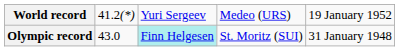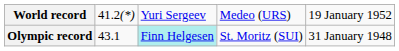Olympic record | column 2: 43.0 -> 43.1
